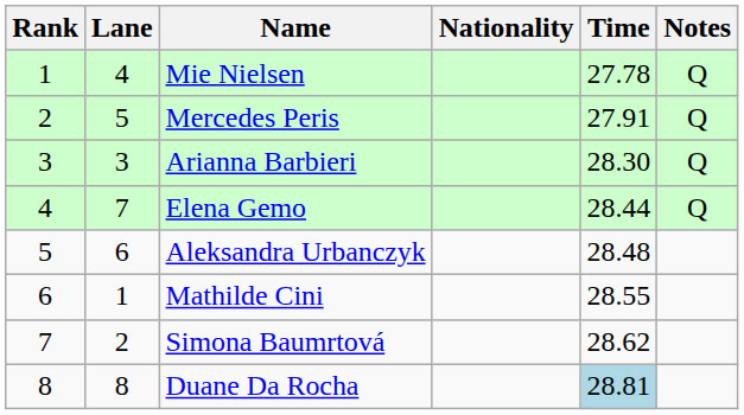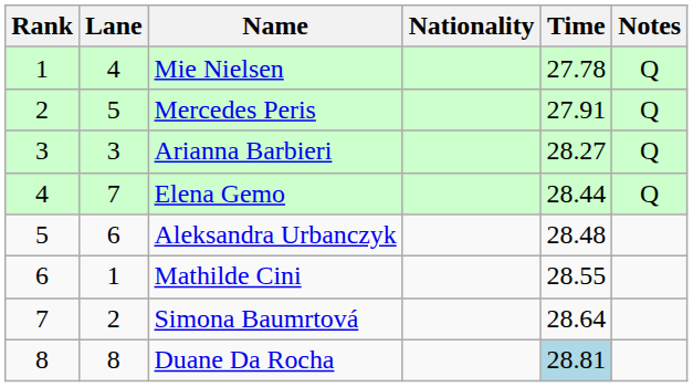Arianna Barbieri | Time: 28.30 -> 28.27
Simona Baumrtová | Time: 28.62 -> 28.64
